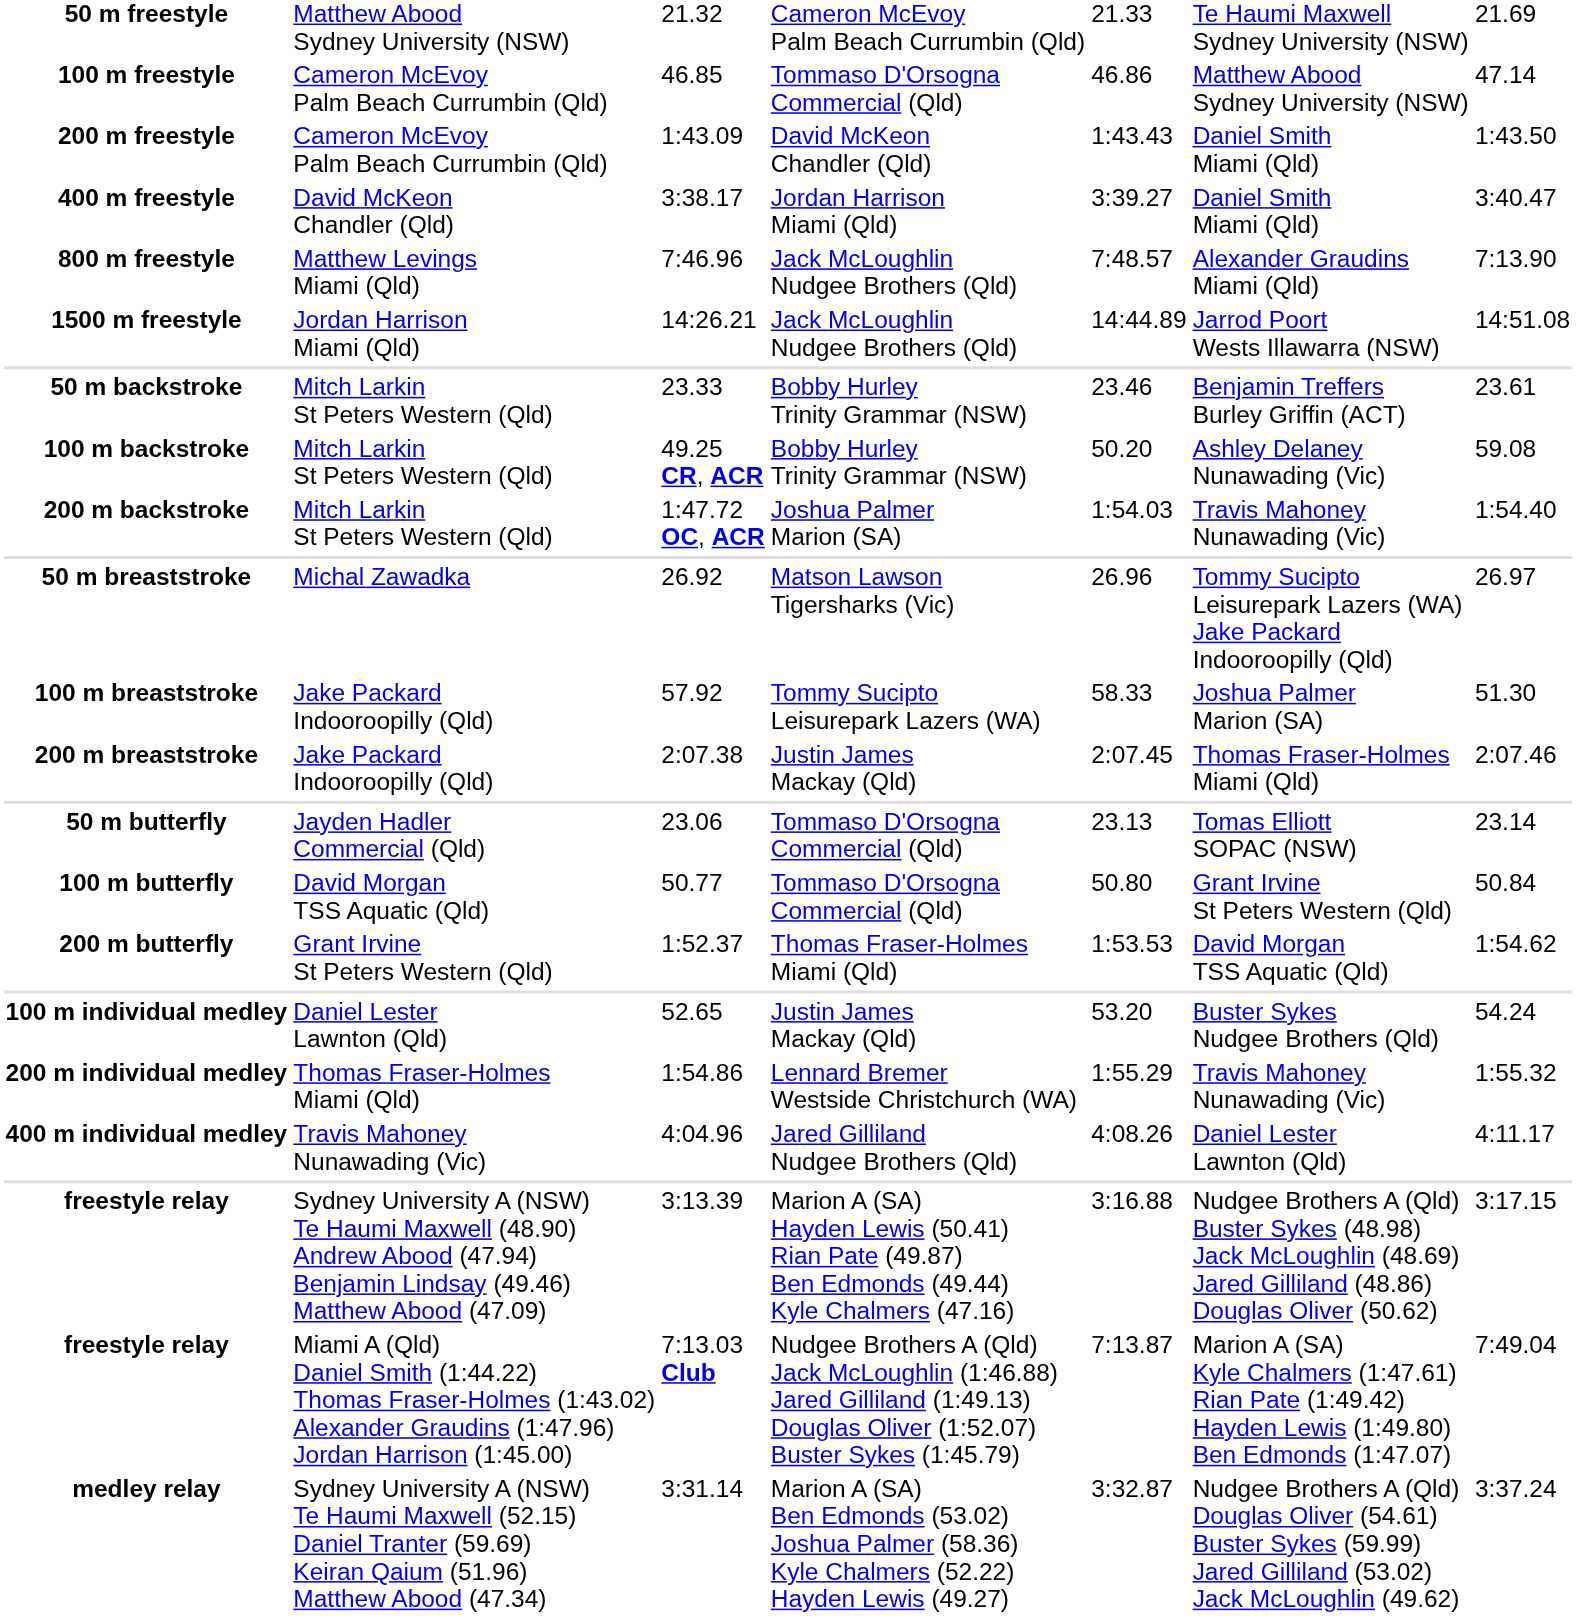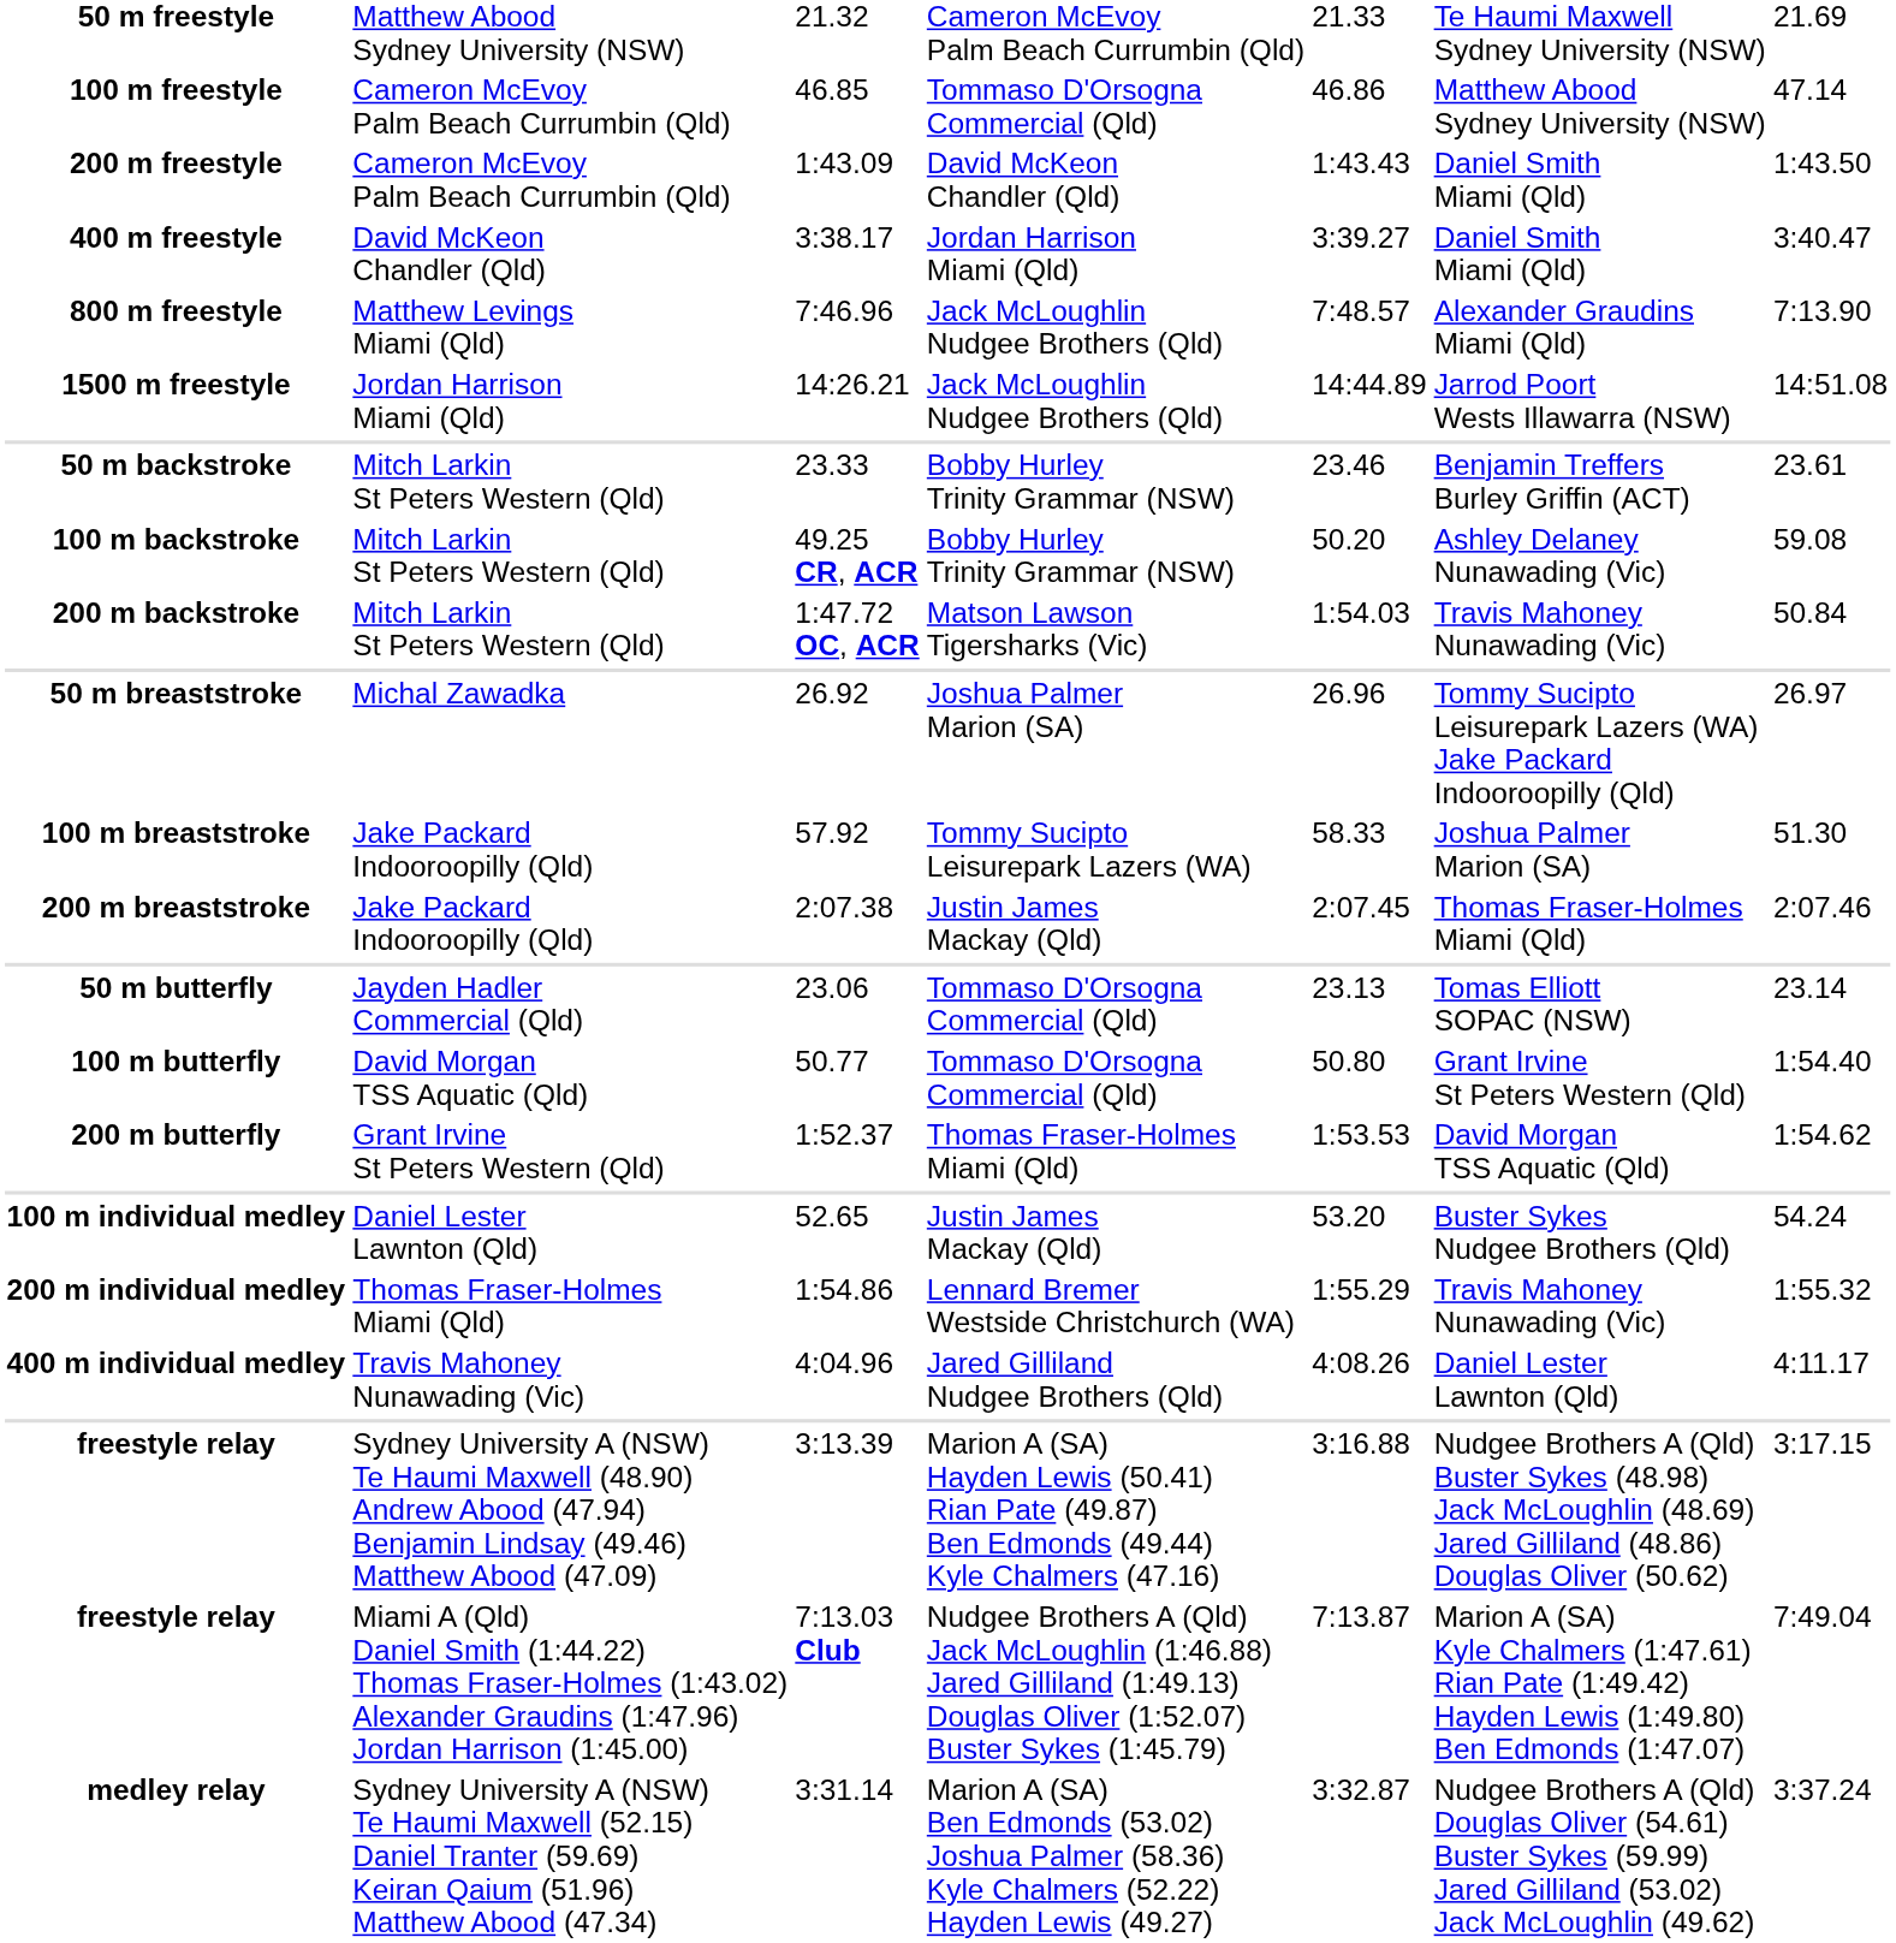1:47.72 OC, ACR | column 4: Joshua Palmer Marion (SA) -> Matson Lawson Tigersharks (Vic)
1:47.72 OC, ACR | column 7: 1:54.40 -> 50.84
26.92 | column 4: Matson Lawson Tigersharks (Vic) -> Joshua Palmer Marion (SA)
50.77 | column 7: 50.84 -> 1:54.40
